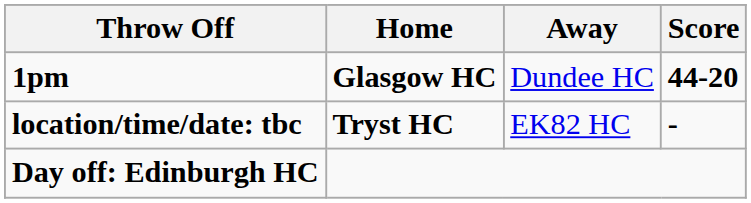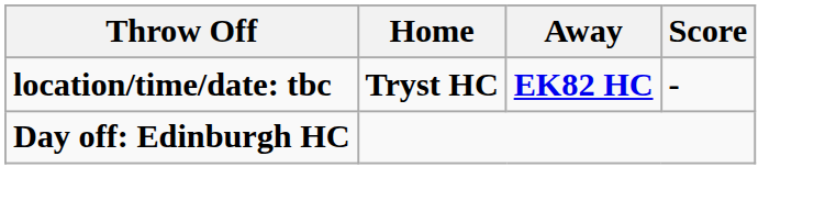- row: 1pm | Glasgow HC | Dundee HC | 44-20
location/time/date: tbc | Away: normal -> bold
